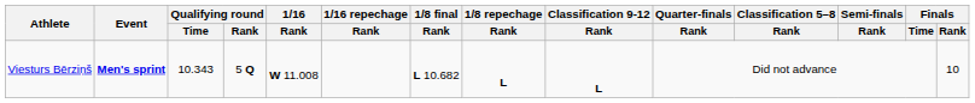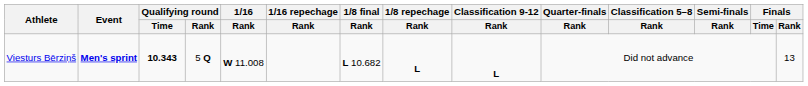Viesturs Bērziņš | Qualifying round / Time: normal -> bold
Viesturs Bērziņš | Finals / Rank: 10 -> 13
